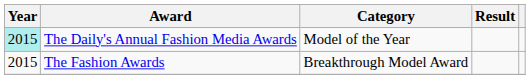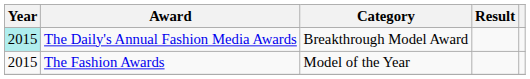The Daily's Annual Fashion Media Awards | Category: Model of the Year -> Breakthrough Model Award
The Fashion Awards | Category: Breakthrough Model Award -> Model of the Year
